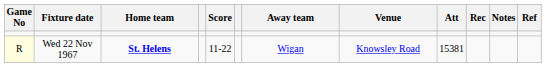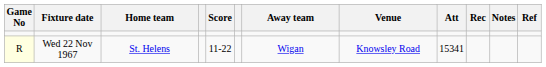Wed 22 Nov 1967 | Home team: bold -> normal
Wed 22 Nov 1967 | Att: 15381 -> 15341
